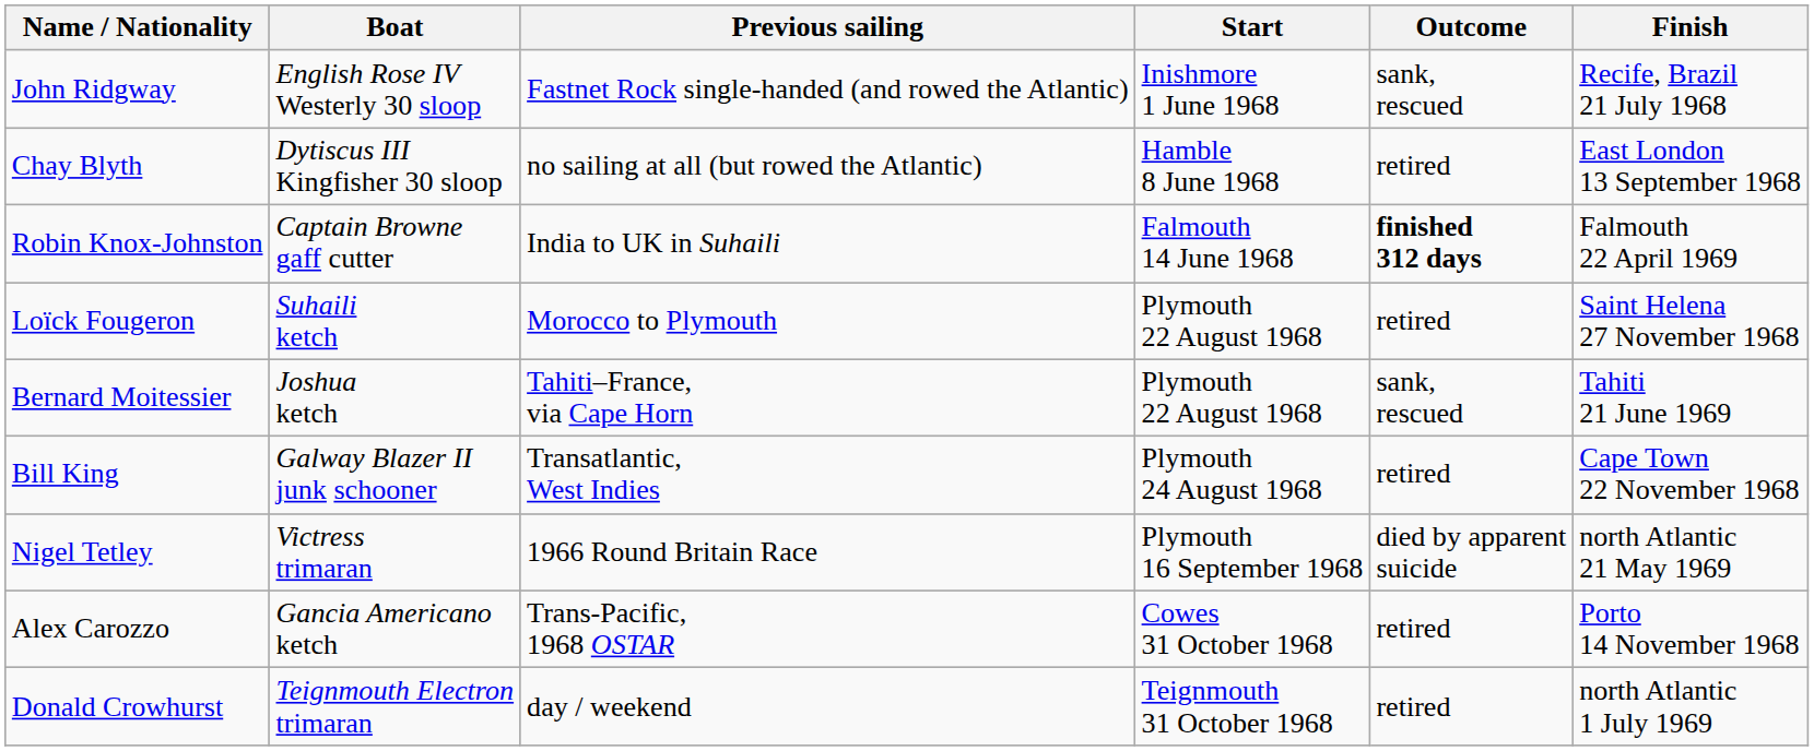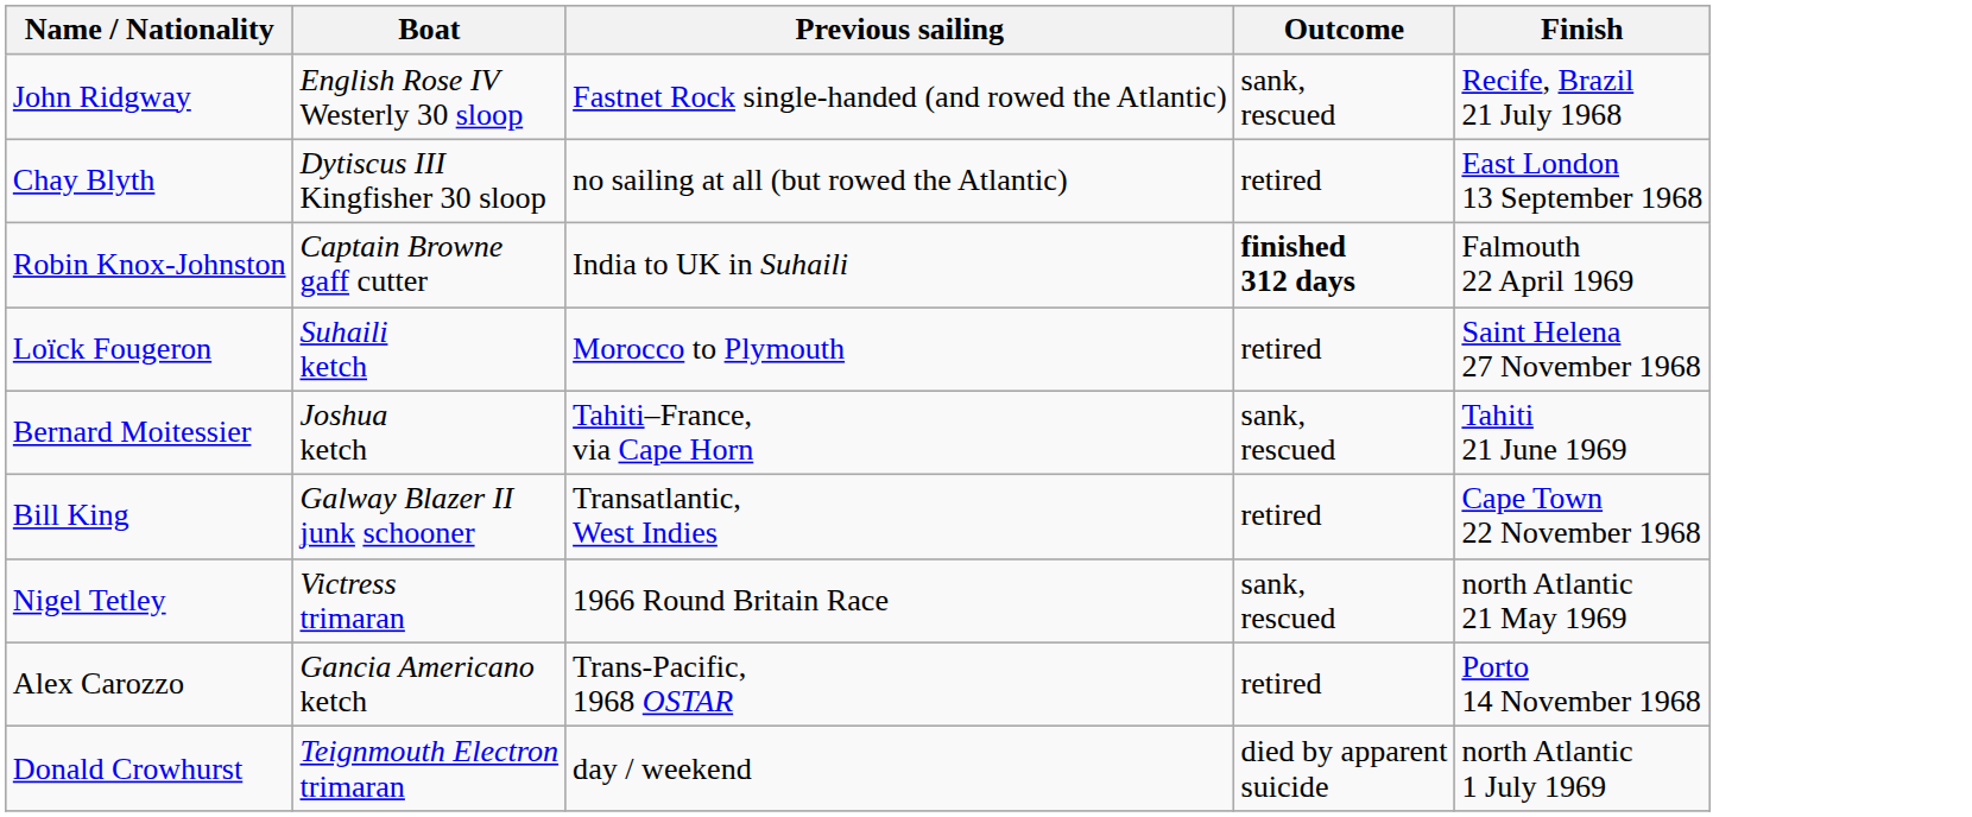- column: Start | Inishmore 1 June 1968 | Hamble 8 June 1968 | Falmouth 14 June 1968 | Plymouth 22 August 1968 | Plymouth 22 August 1968 | Plymouth 24 August 1968 | Plymouth 16 September 1968 | Cowes 31 October 1968 | Teignmouth 31 October 1968
Nigel Tetley | Outcome: died by apparent suicide -> sank, rescued
Donald Crowhurst | Outcome: retired -> died by apparent suicide
